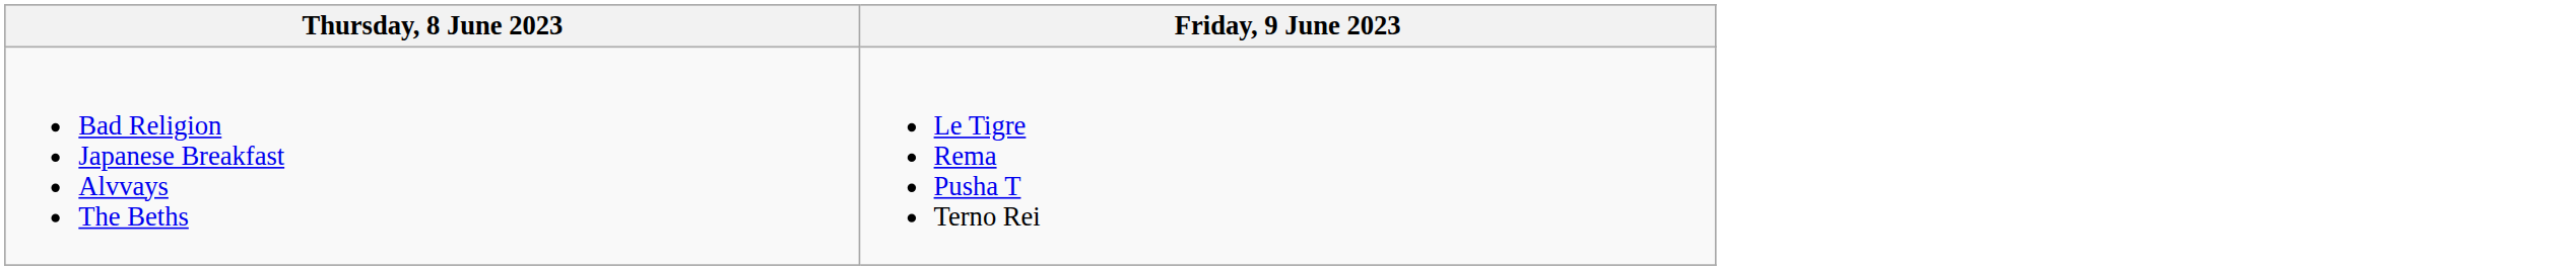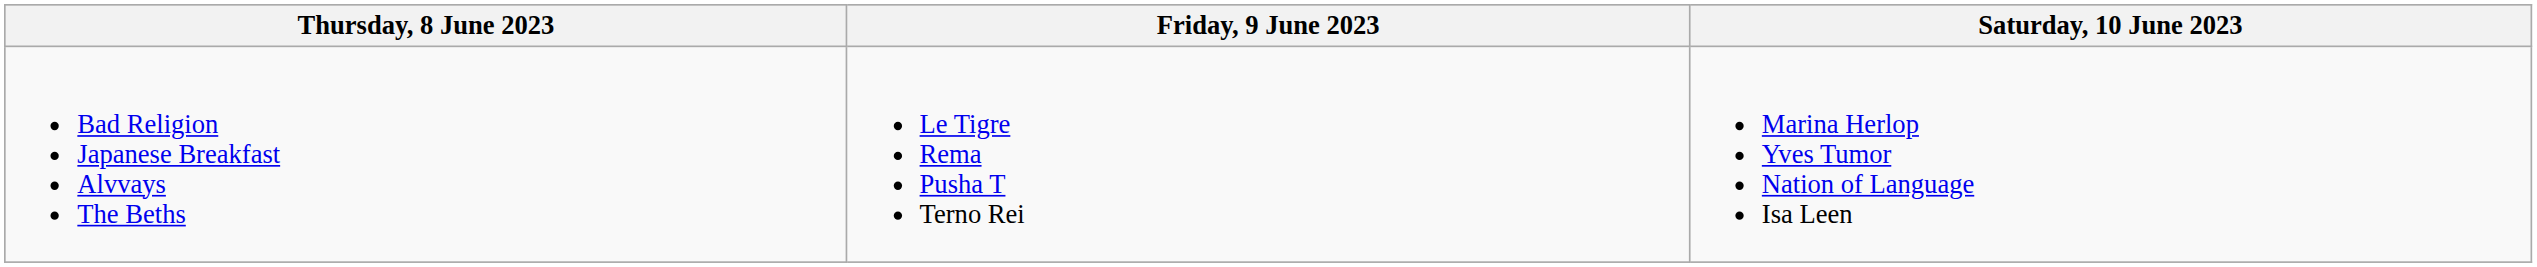+ column: Saturday, 10 June 2023 | Marina Herlop Yves Tumor Nation of Language Isa Leen
